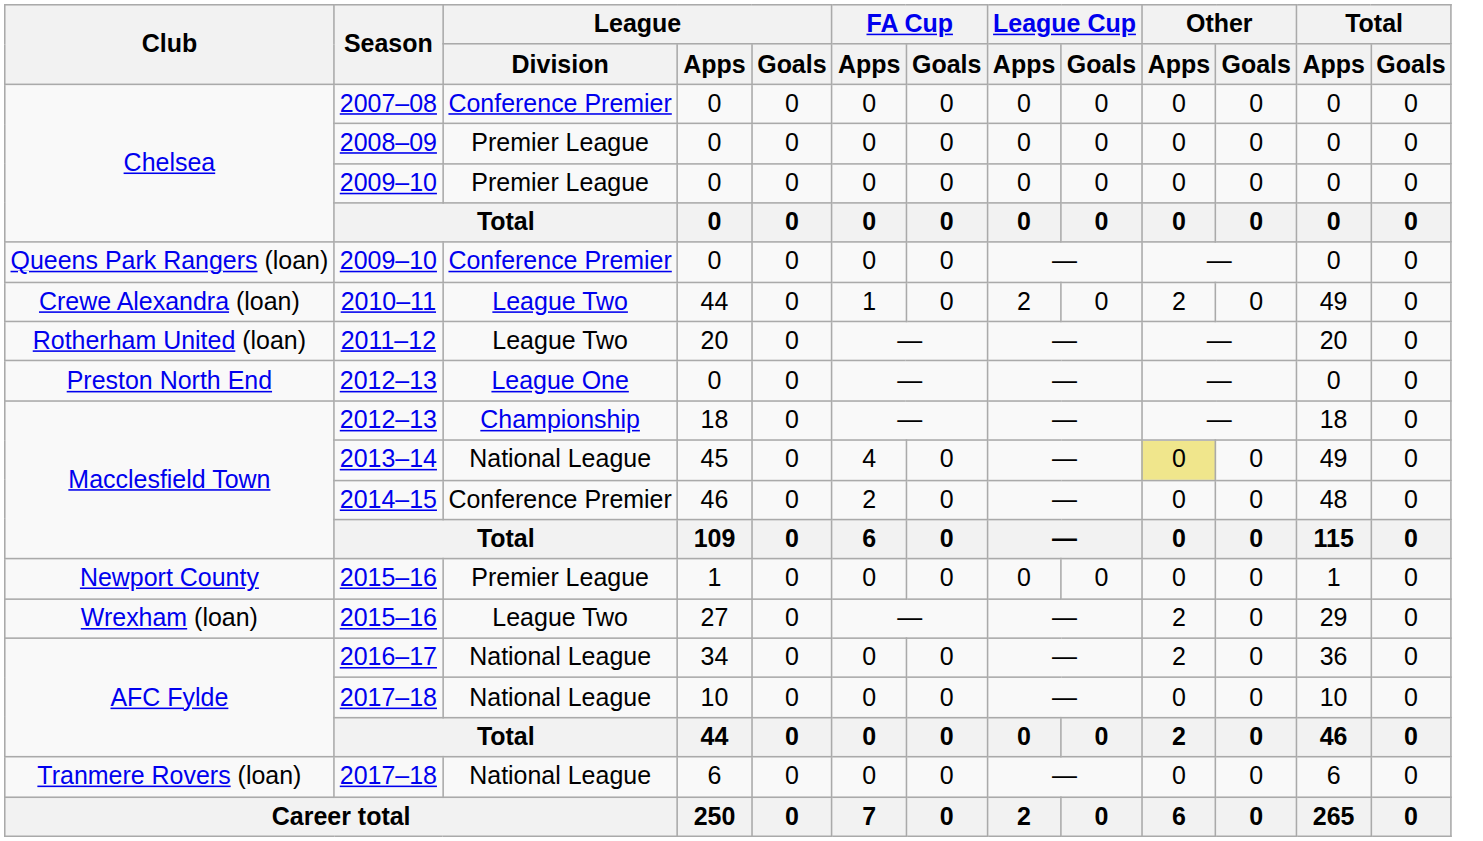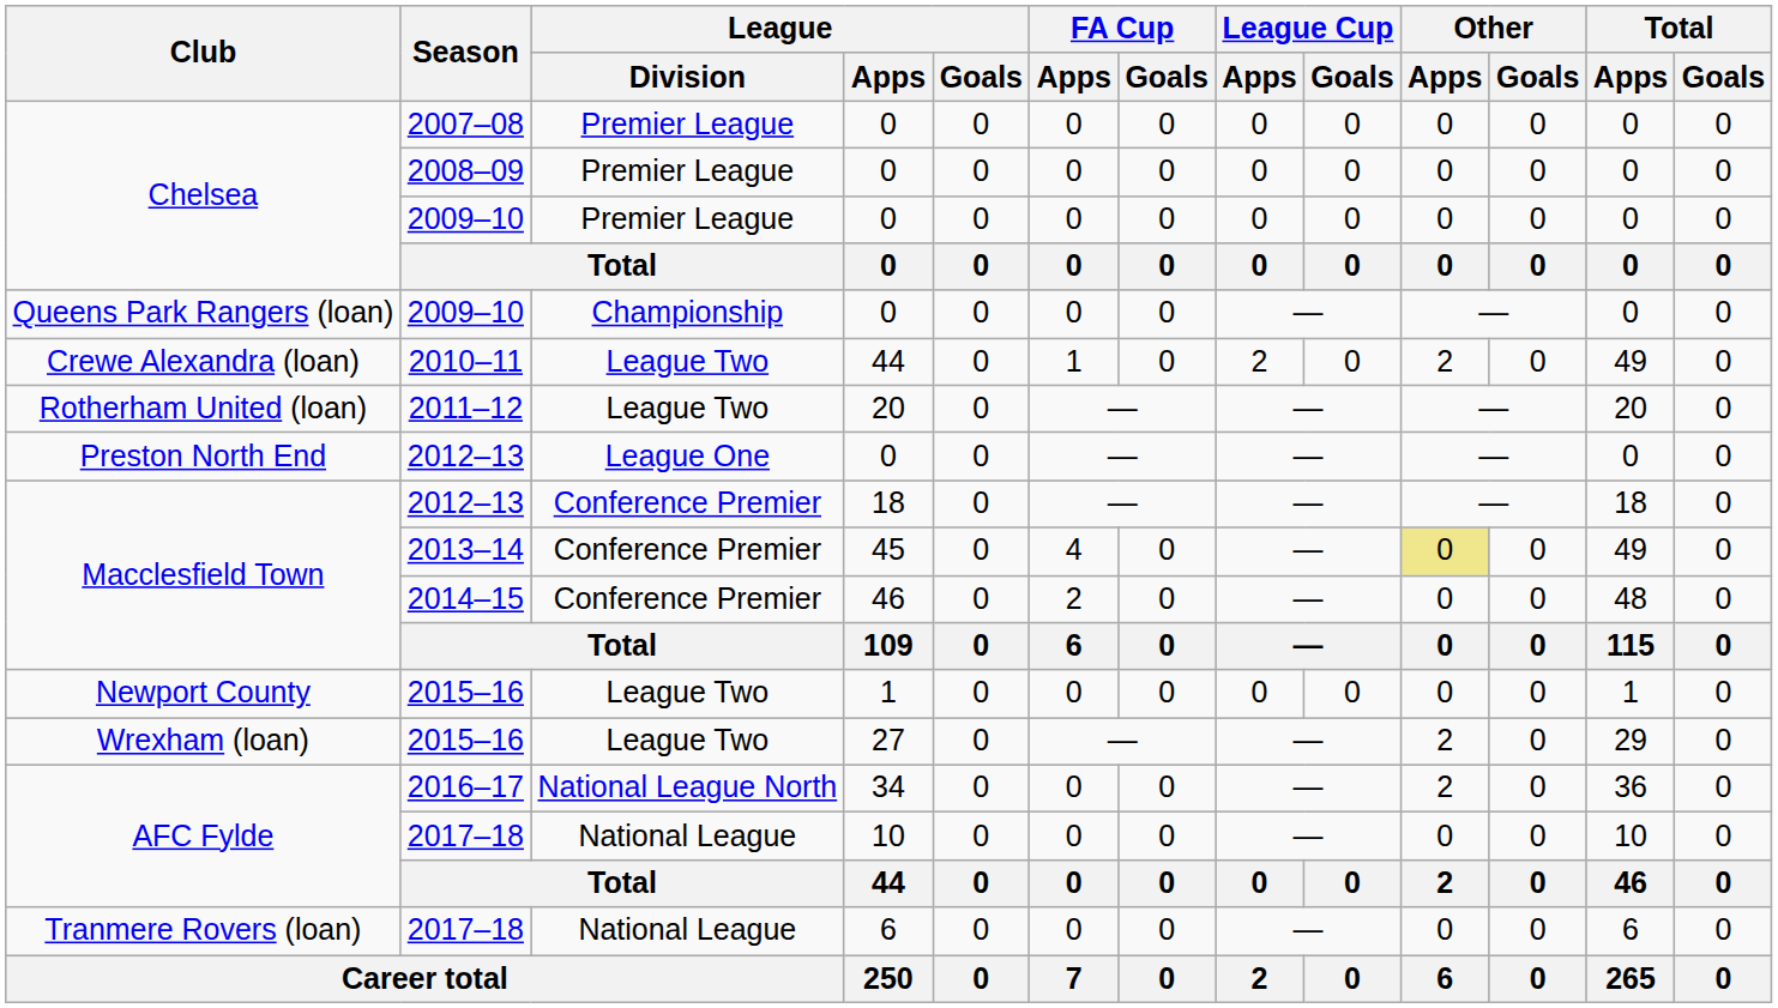2007–08 | League / Division: Conference Premier -> Premier League
Queens Park Rangers (loan) / 2009–10 | League / Division: Conference Premier -> Championship
Macclesfield Town / 2012–13 | League / Division: Championship -> Conference Premier
2013–14 | League / Division: National League -> Conference Premier
Newport County / 2015–16 | League / Division: Premier League -> League Two
2016–17 | League / Division: National League -> National League North
